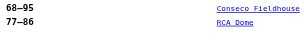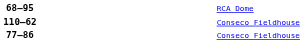68–95 | column 6: Conseco Fieldhouse -> RCA Dome
+ row: 110–62 | Conseco Fieldhouse
77–86 | column 6: RCA Dome -> Conseco Fieldhouse
